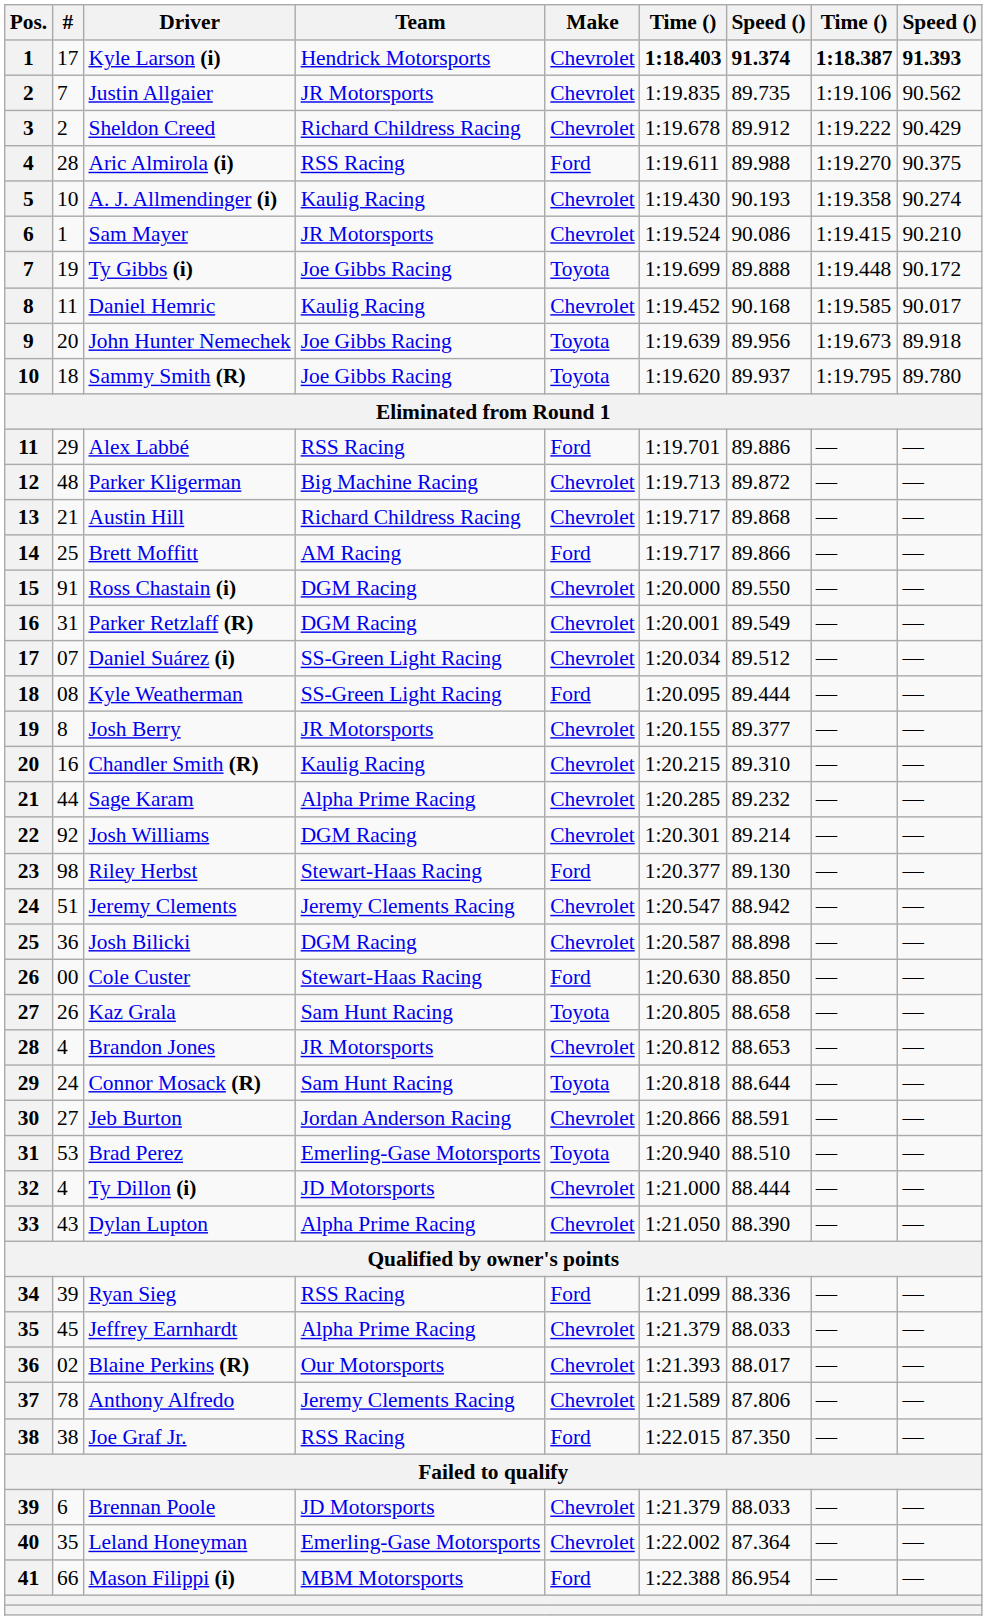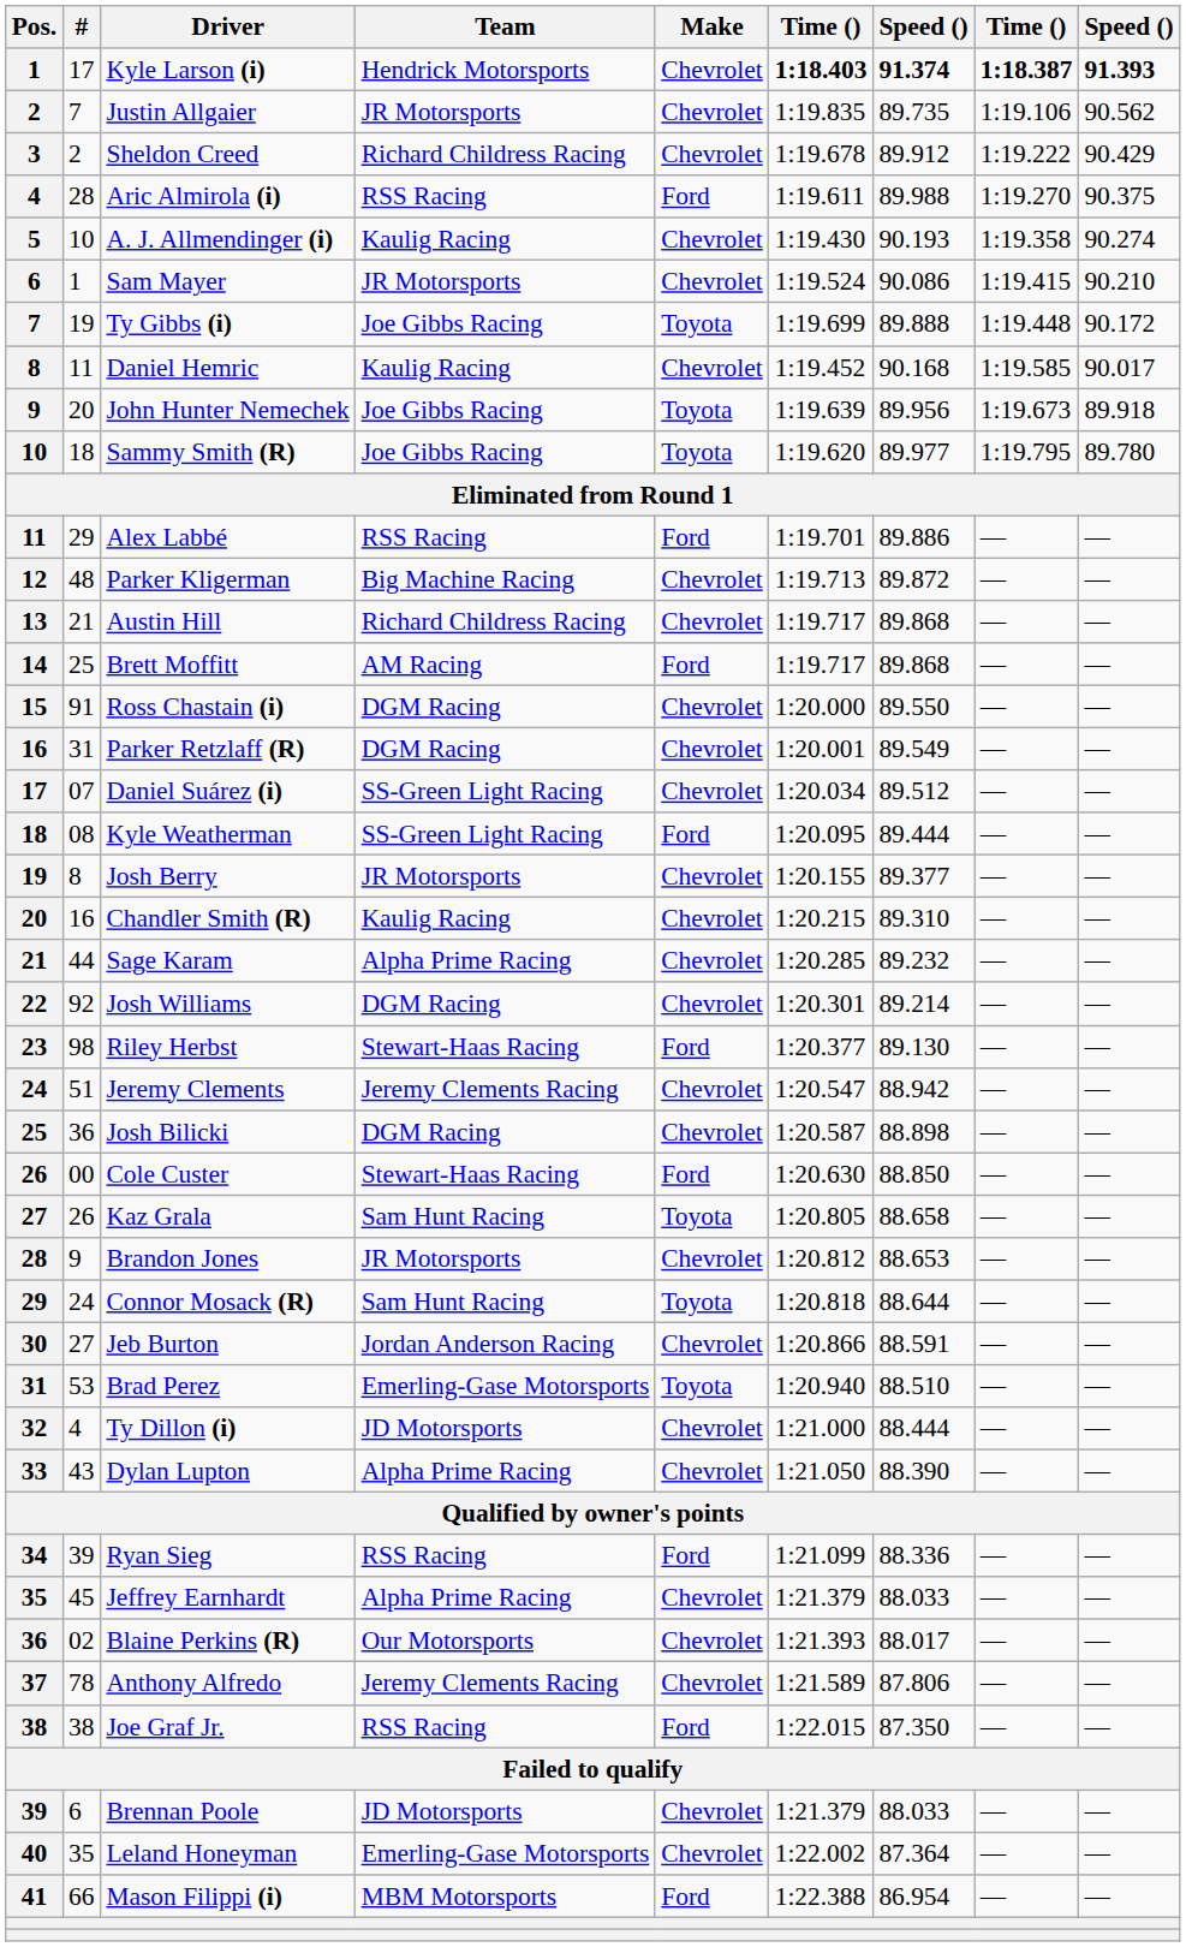Sammy Smith (R) | column 7: 89.937 -> 89.977
Brett Moffitt | column 7: 89.866 -> 89.868
Brandon Jones | #: 4 -> 9
